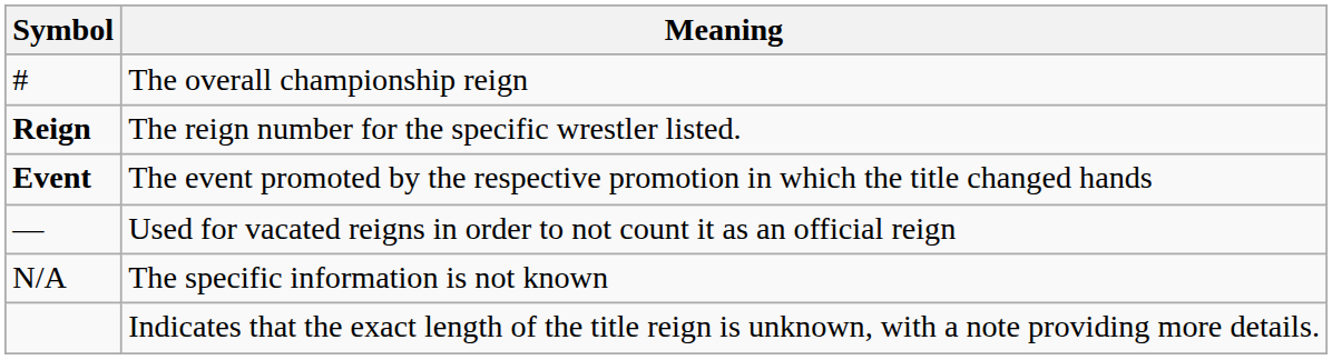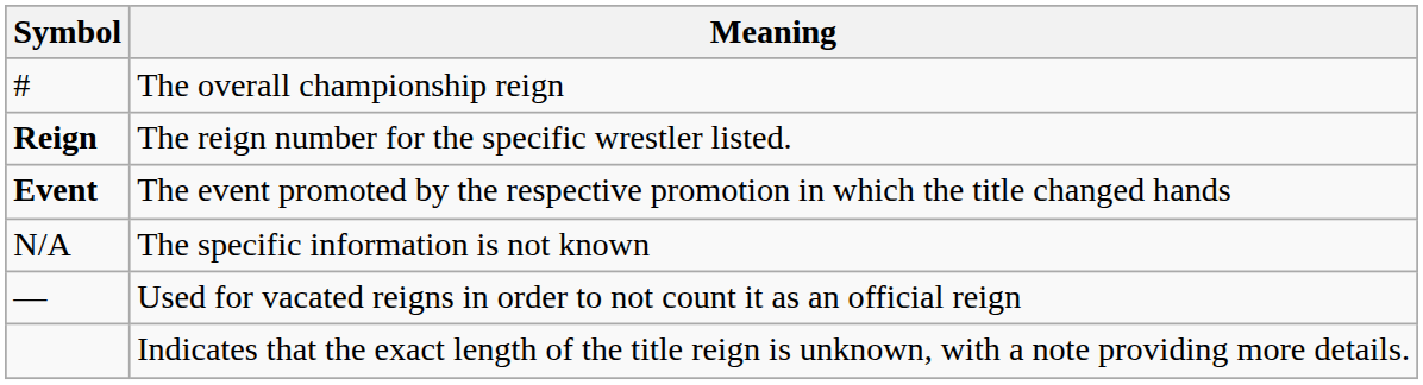rows swapped: N/A <-> —
